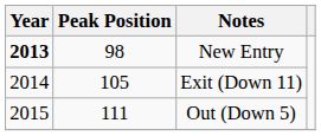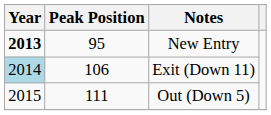New Entry | Peak Position: 98 -> 95
Exit (Down 11) | Year: no background -> lightblue background
Exit (Down 11) | Peak Position: 105 -> 106
